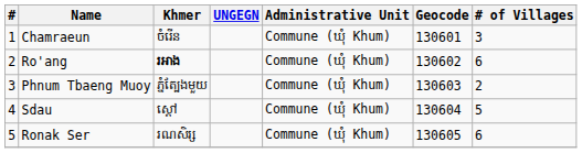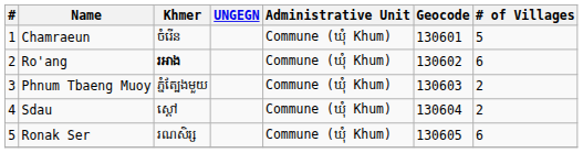Chamraeun | # of Villages: 3 -> 5
Sdau | # of Villages: 5 -> 2
